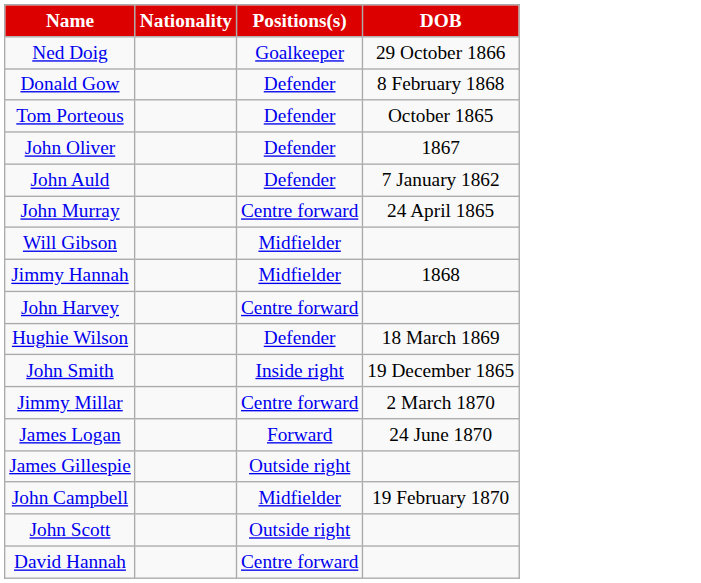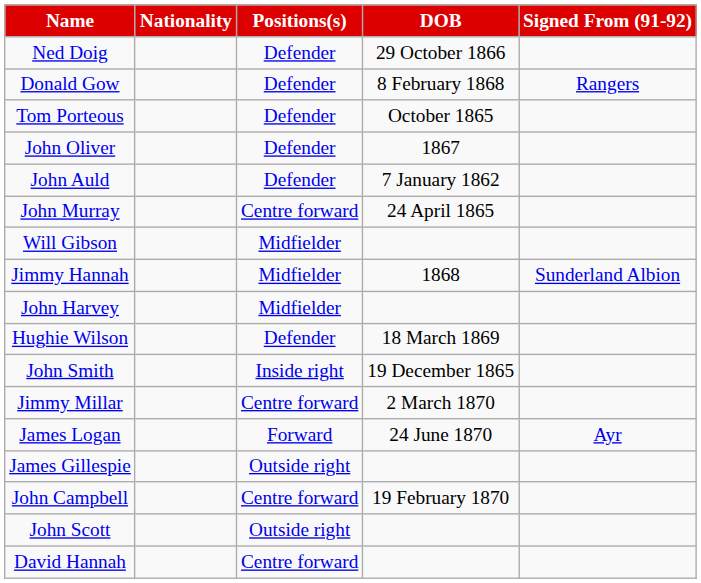+ column: Signed From (91-92) | Rangers | Sunderland Albion | Ayr
Ned Doig | Positions(s): Goalkeeper -> Defender
John Harvey | Positions(s): Centre forward -> Midfielder
John Campbell | Positions(s): Midfielder -> Centre forward
